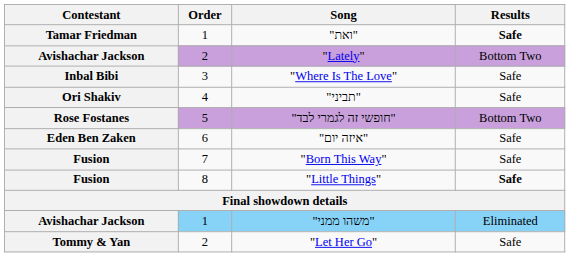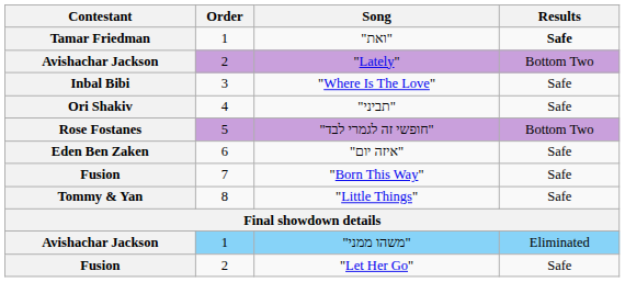"Little Things" | Contestant: Fusion -> Tommy & Yan
"Little Things" | Results: bold -> normal
"Let Her Go" | Contestant: Tommy & Yan -> Fusion
